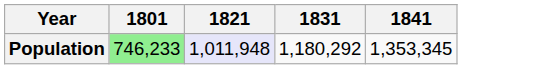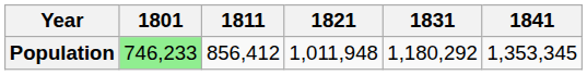+ column: 1811 | 856,412
Population | 1821: lavender background -> no background
